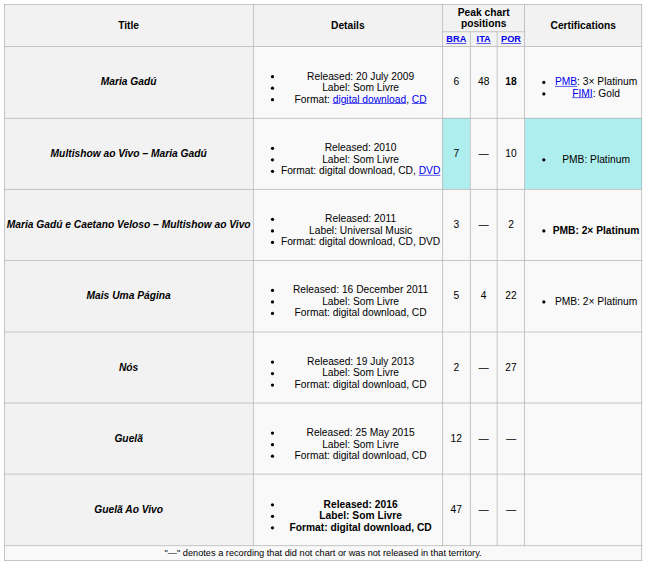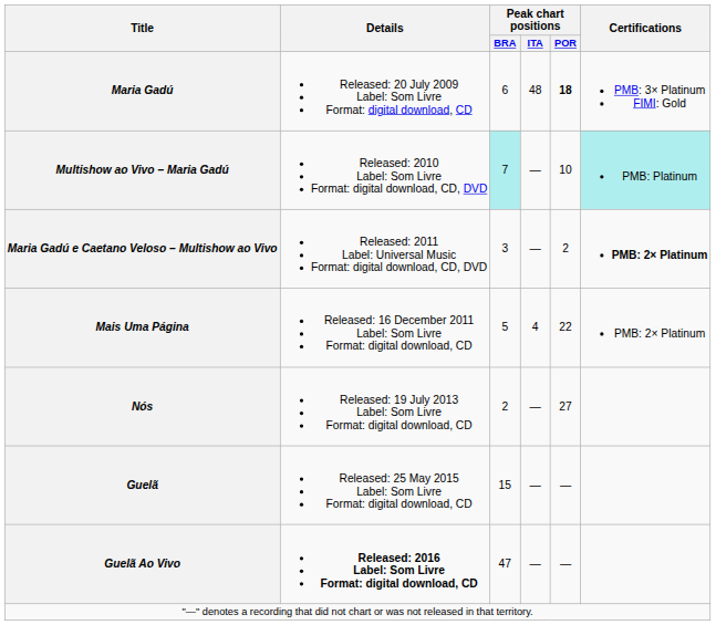Guelã | Peak chart positions / BRA: 12 -> 15
